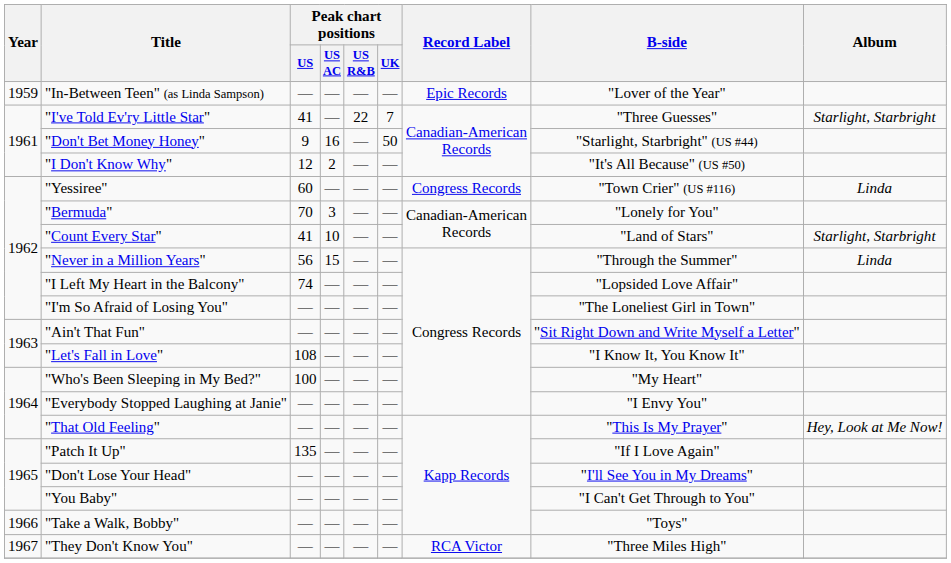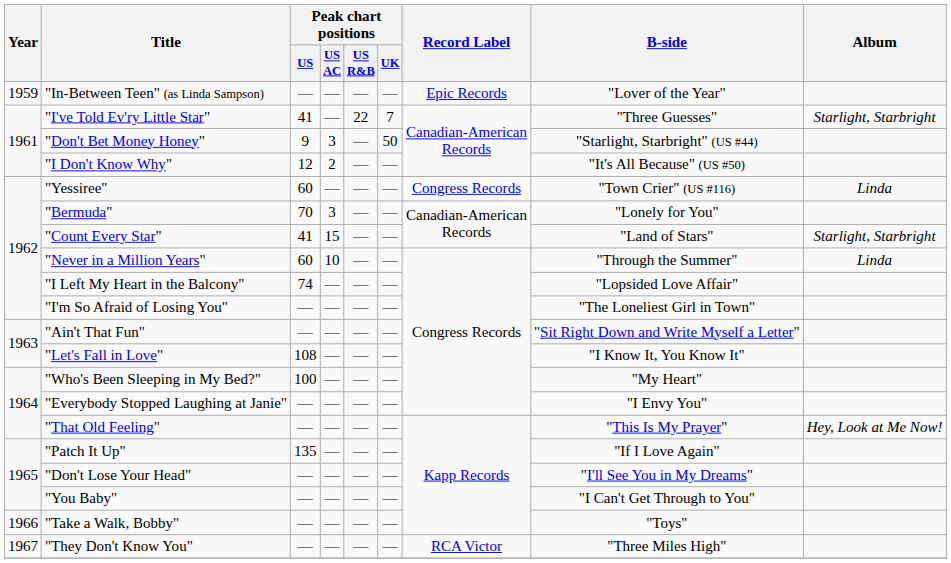"Don't Bet Money Honey" | Peak chart positions / US AC: 16 -> 3
"Count Every Star" | Peak chart positions / US AC: 10 -> 15
"Never in a Million Years" | Peak chart positions / US: 56 -> 60
"Never in a Million Years" | Peak chart positions / US AC: 15 -> 10
